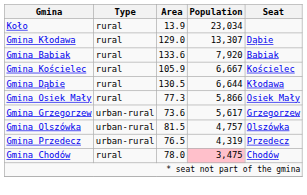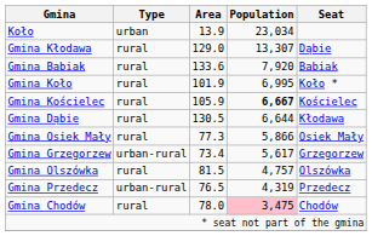Koło | Type: rural -> urban
+ row: Gmina Koło | rural | 101.9 | 6,995 | Koło *
Gmina Kościelec | Population: normal -> bold
Gmina Grzegorzew | Area: 73.6 -> 73.4
Gmina Olszówka | Type: urban-rural -> rural
